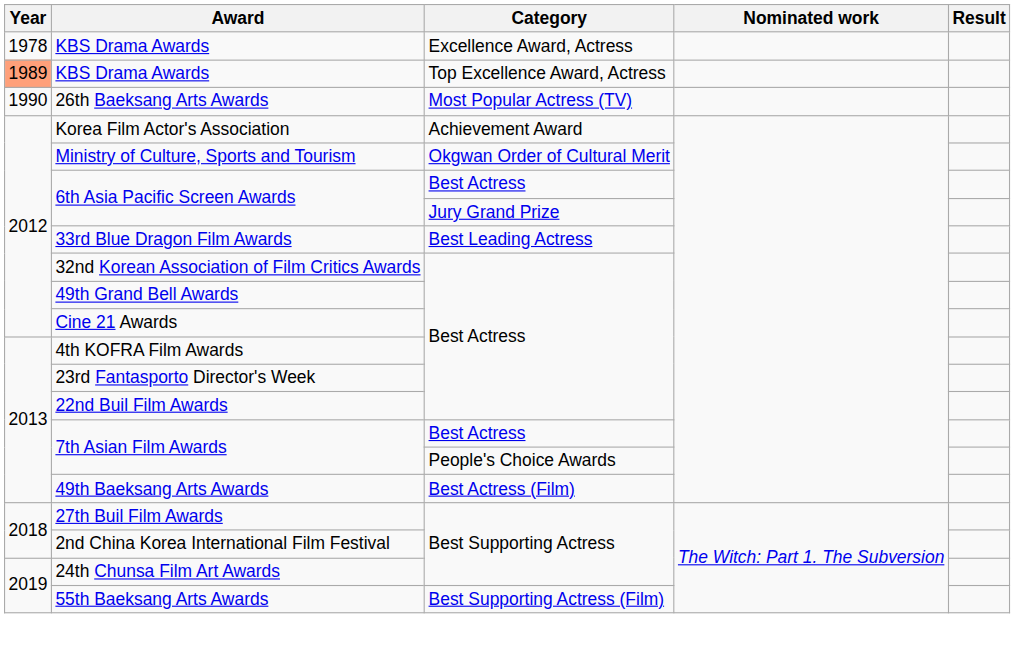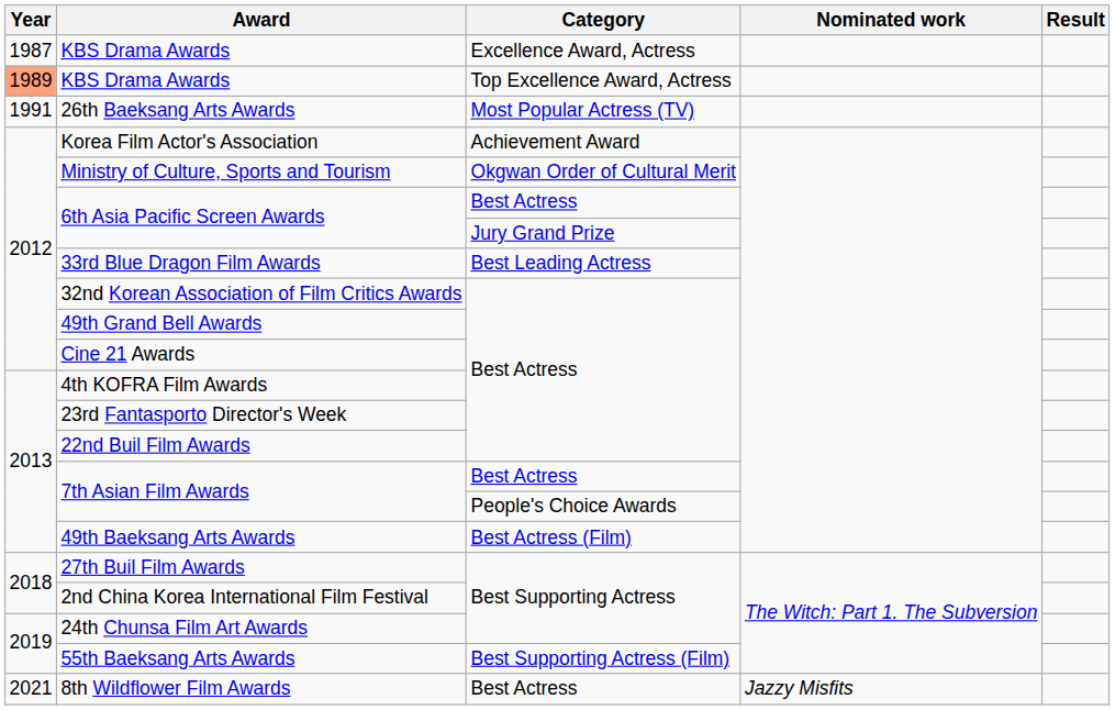KBS Drama Awards / Excellence Award, Actress | Year: 1978 -> 1987
26th Baeksang Arts Awards | Year: 1990 -> 1991
+ row: 2021 | 8th Wildflower Film Awards | Best Actress | Jazzy Misfits
